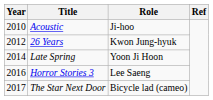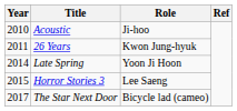26 Years | Year: 2012 -> 2011
Horror Stories 3 | Year: 2016 -> 2015
